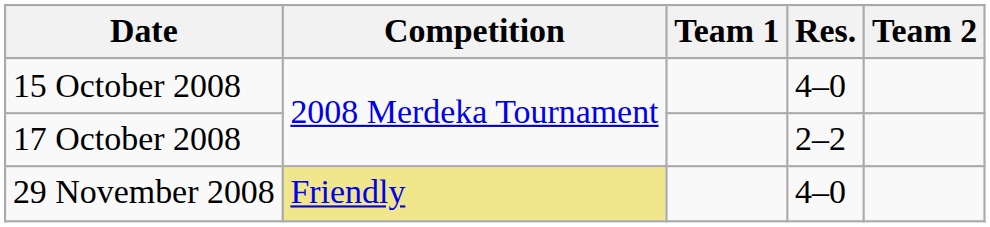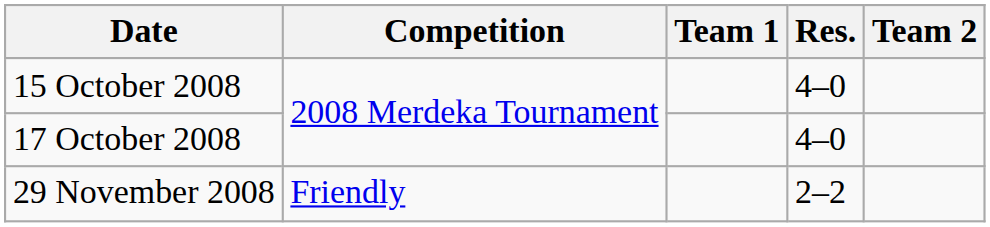17 October 2008 | Res.: 2–2 -> 4–0
29 November 2008 | Competition: khaki background -> no background
29 November 2008 | Res.: 4–0 -> 2–2
